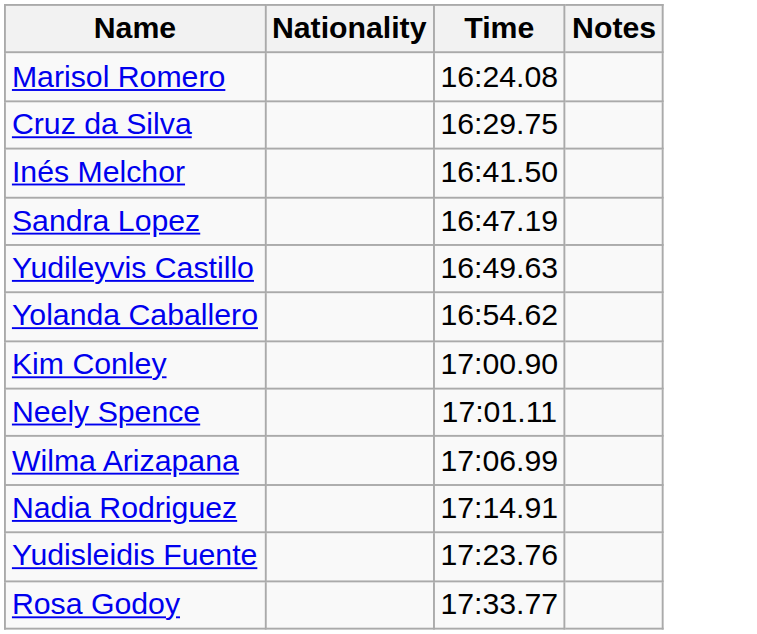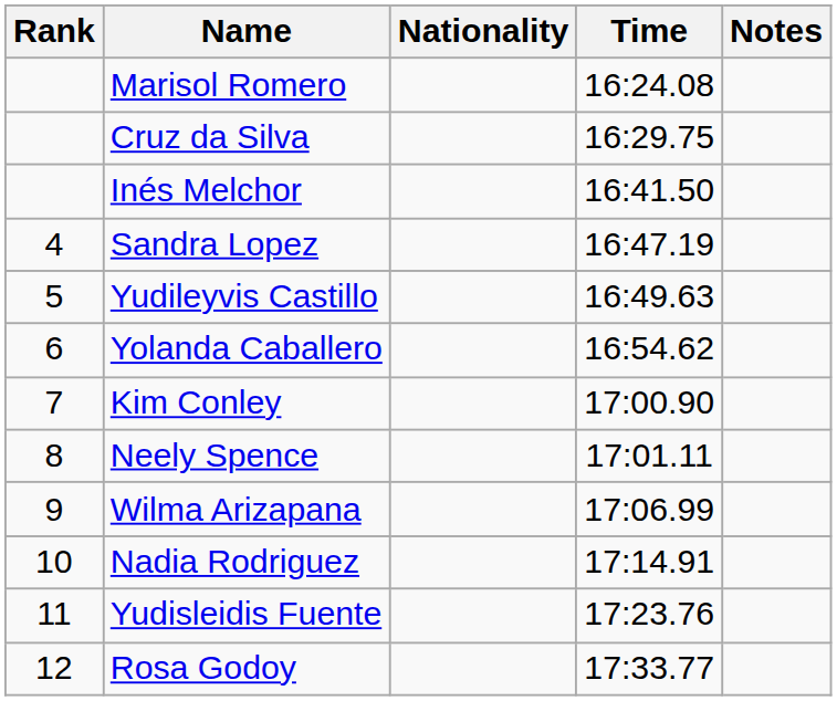+ column: Rank | 4 | 5 | 6 | 7 | 8 | 9 | 10 | 11 | 12
